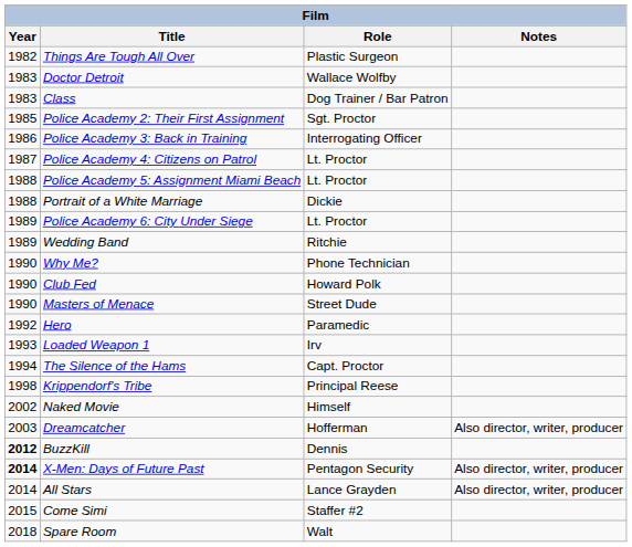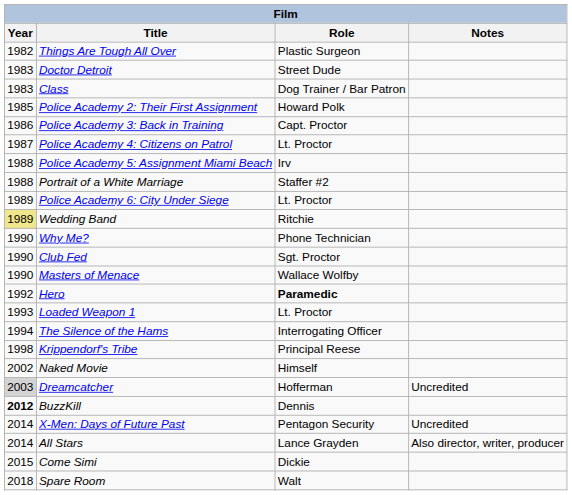Doctor Detroit | Role: Wallace Wolfby -> Street Dude
Police Academy 2: Their First Assignment | Role: Sgt. Proctor -> Howard Polk
Police Academy 3: Back in Training | Role: Interrogating Officer -> Capt. Proctor
Police Academy 5: Assignment Miami Beach | Role: Lt. Proctor -> Irv
Portrait of a White Marriage | Role: Dickie -> Staffer #2
Wedding Band | Year: no background -> khaki background
Club Fed | Role: Howard Polk -> Sgt. Proctor
Masters of Menace | Role: Street Dude -> Wallace Wolfby
Hero | Role: normal -> bold
Loaded Weapon 1 | Role: Irv -> Lt. Proctor
The Silence of the Hams | Role: Capt. Proctor -> Interrogating Officer
Dreamcatcher | Year: no background -> lightgrey background
Dreamcatcher | Notes: Also director, writer, producer -> Uncredited
X-Men: Days of Future Past | Year: bold -> normal
X-Men: Days of Future Past | Notes: Also director, writer, producer -> Uncredited
Come Simi | Role: Staffer #2 -> Dickie
